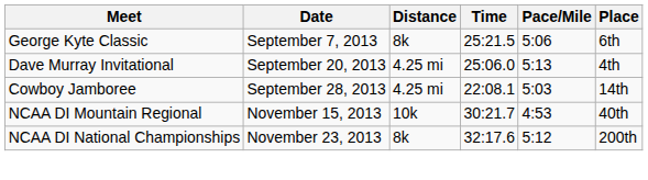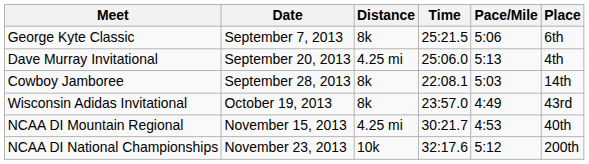Cowboy Jamboree | Distance: 4.25 mi -> 8k
+ row: Wisconsin Adidas Invitational | October 19, 2013 | 8k | 23:57.0 | 4:49 | 43rd
NCAA DI Mountain Regional | Distance: 10k -> 4.25 mi
NCAA DI National Championships | Distance: 8k -> 10k
